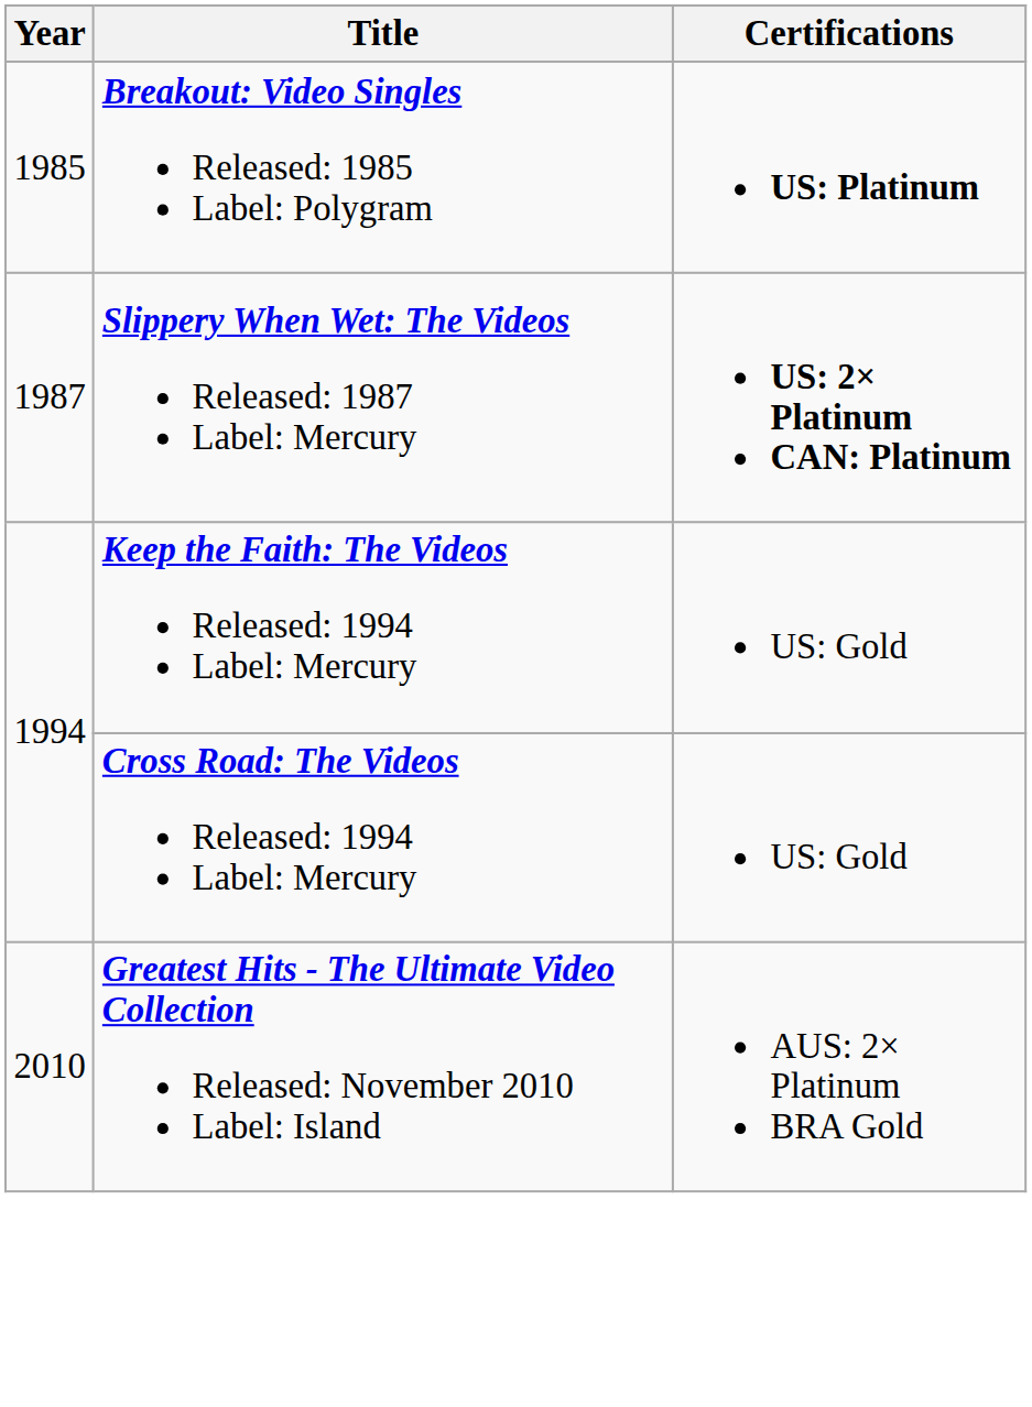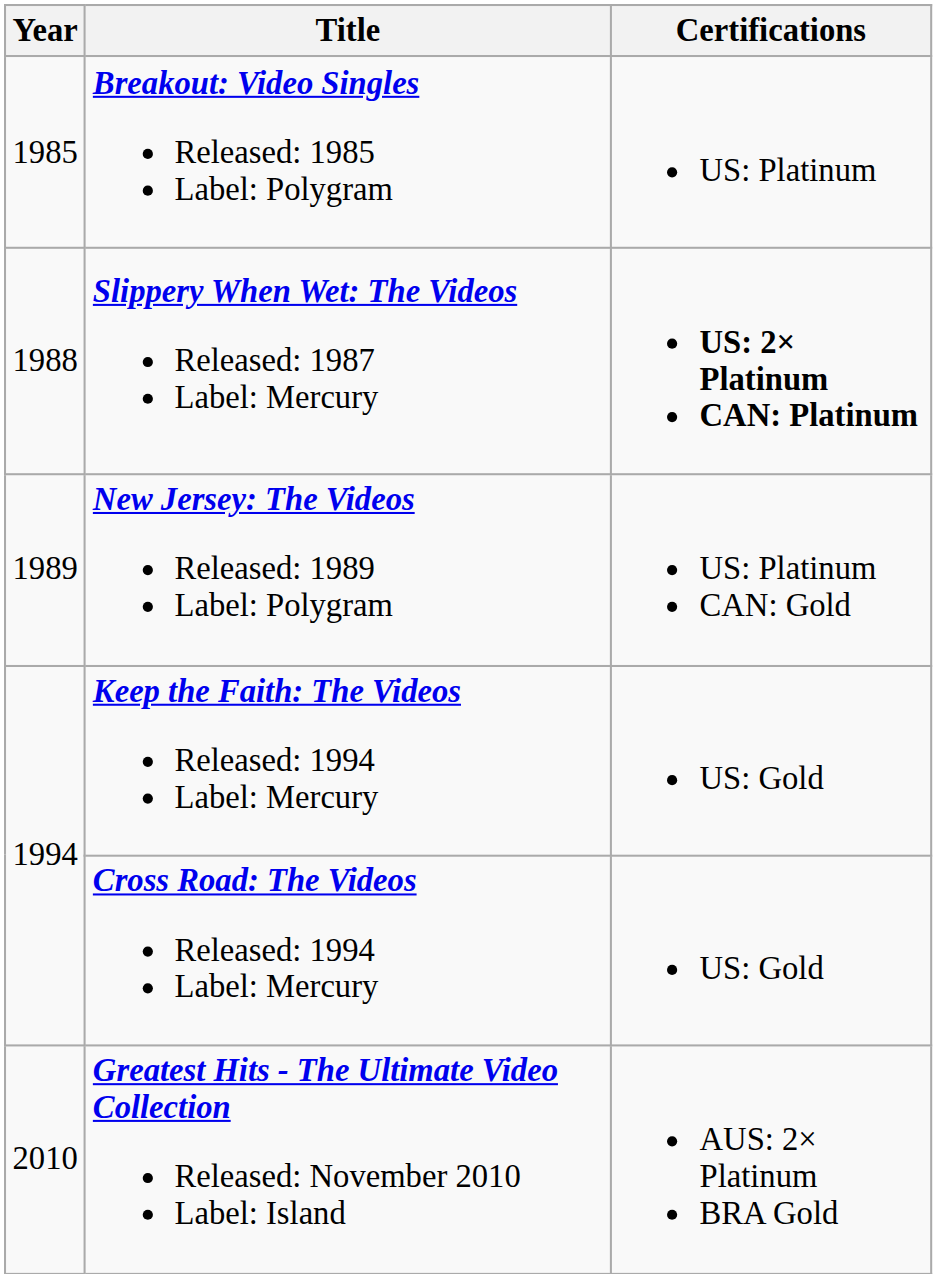Breakout: Video Singles Released: 1985 Label: Polygram | Certifications: bold -> normal
Slippery When Wet: The Videos Released: 1987 Label: Mercury | Year: 1987 -> 1988
+ row: 1989 | New Jersey: The Videos Released: 1989 Label: Polygram | US: Platinum CAN: Gold
